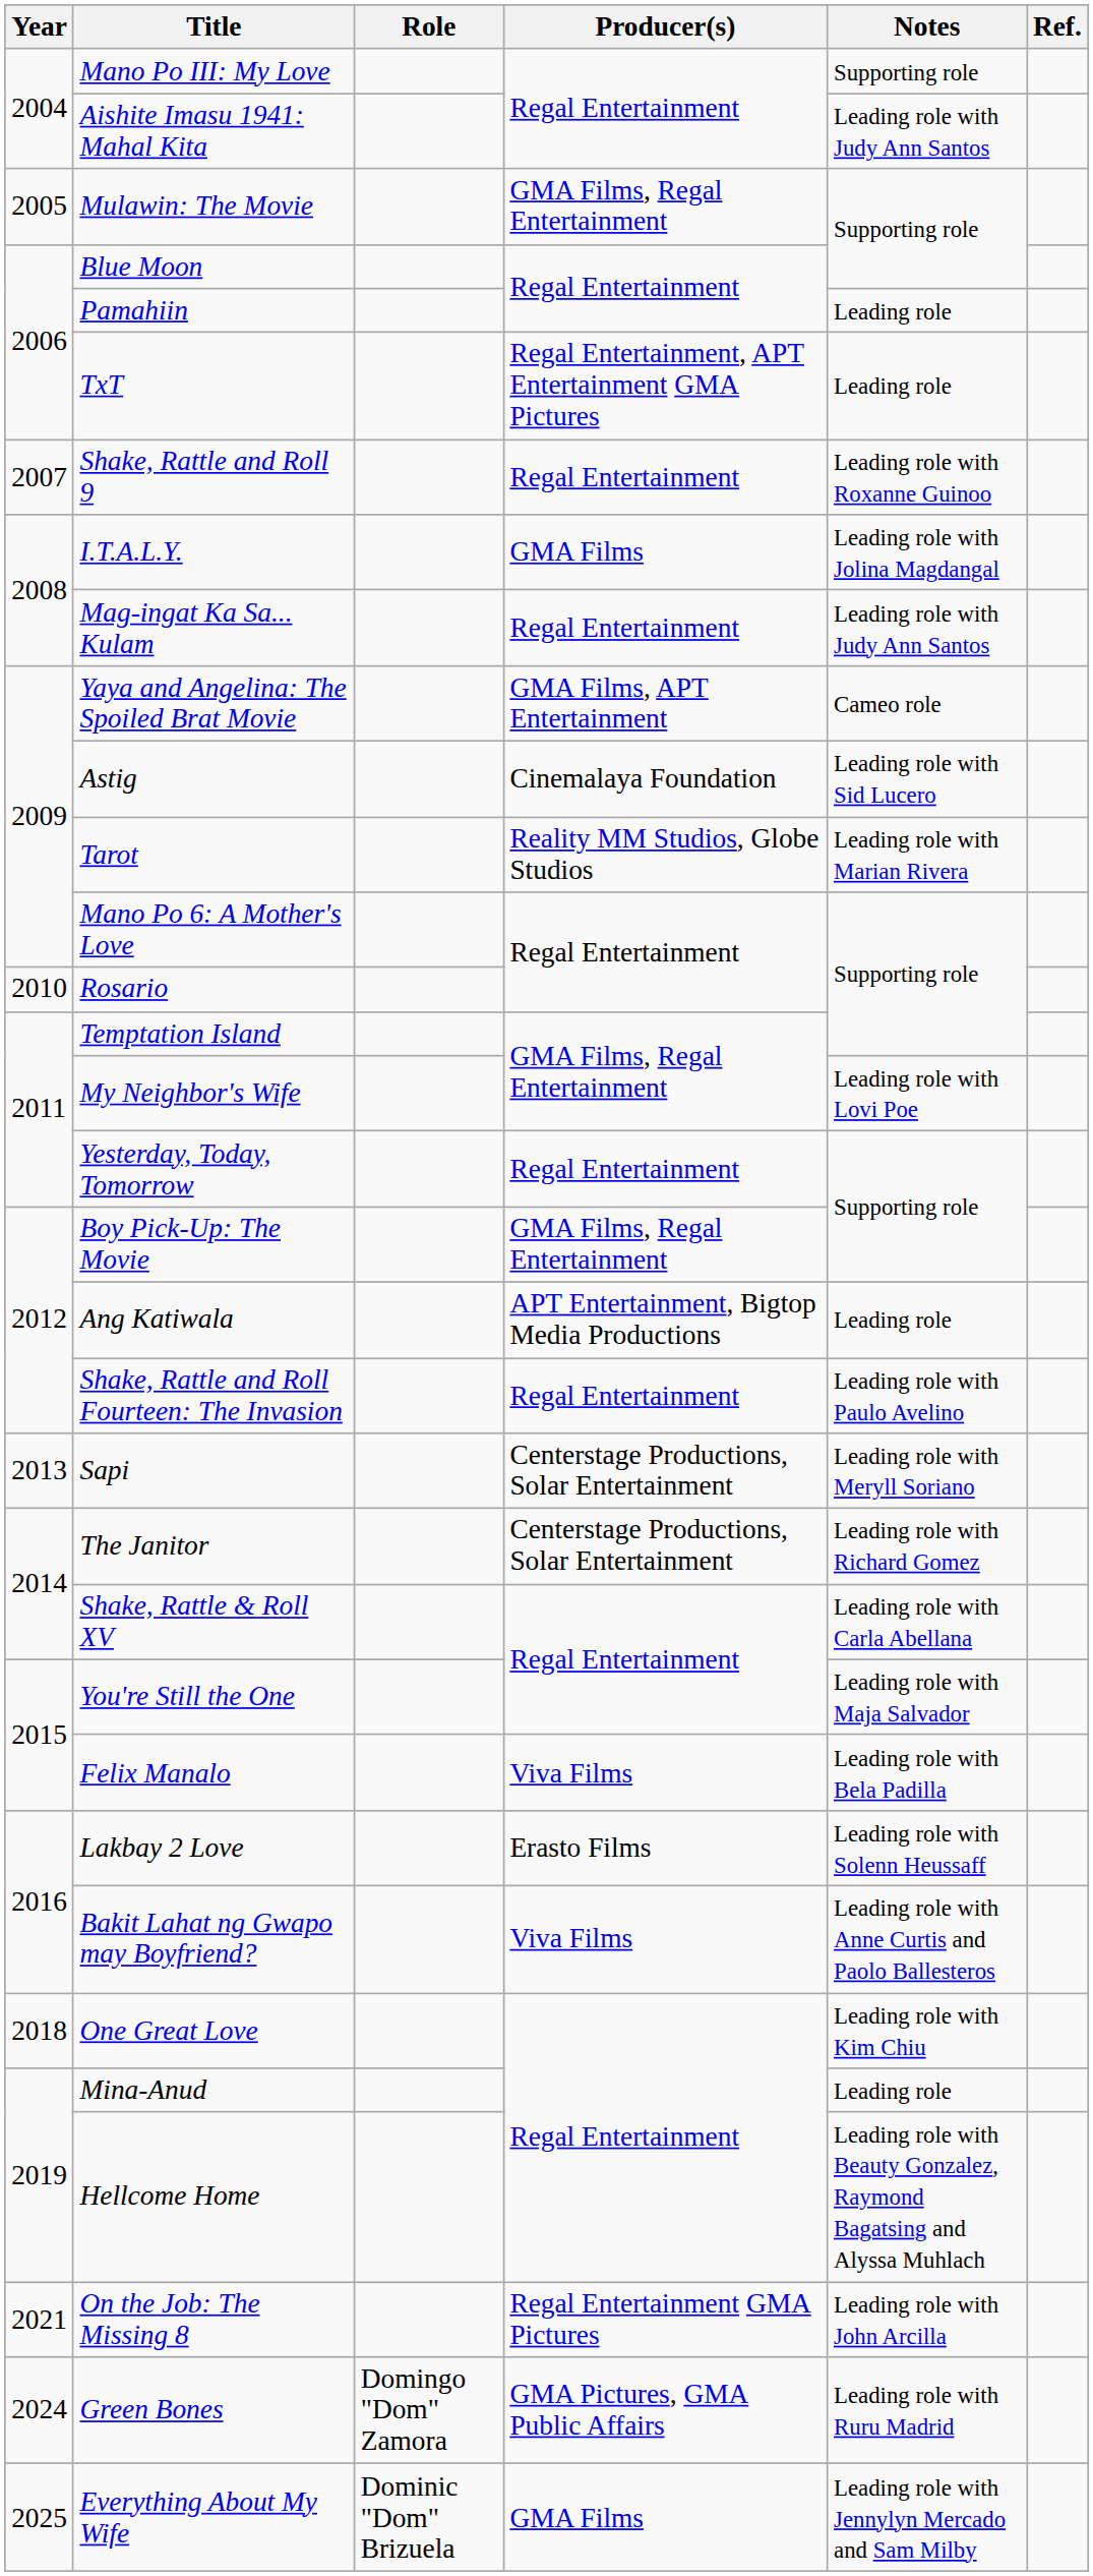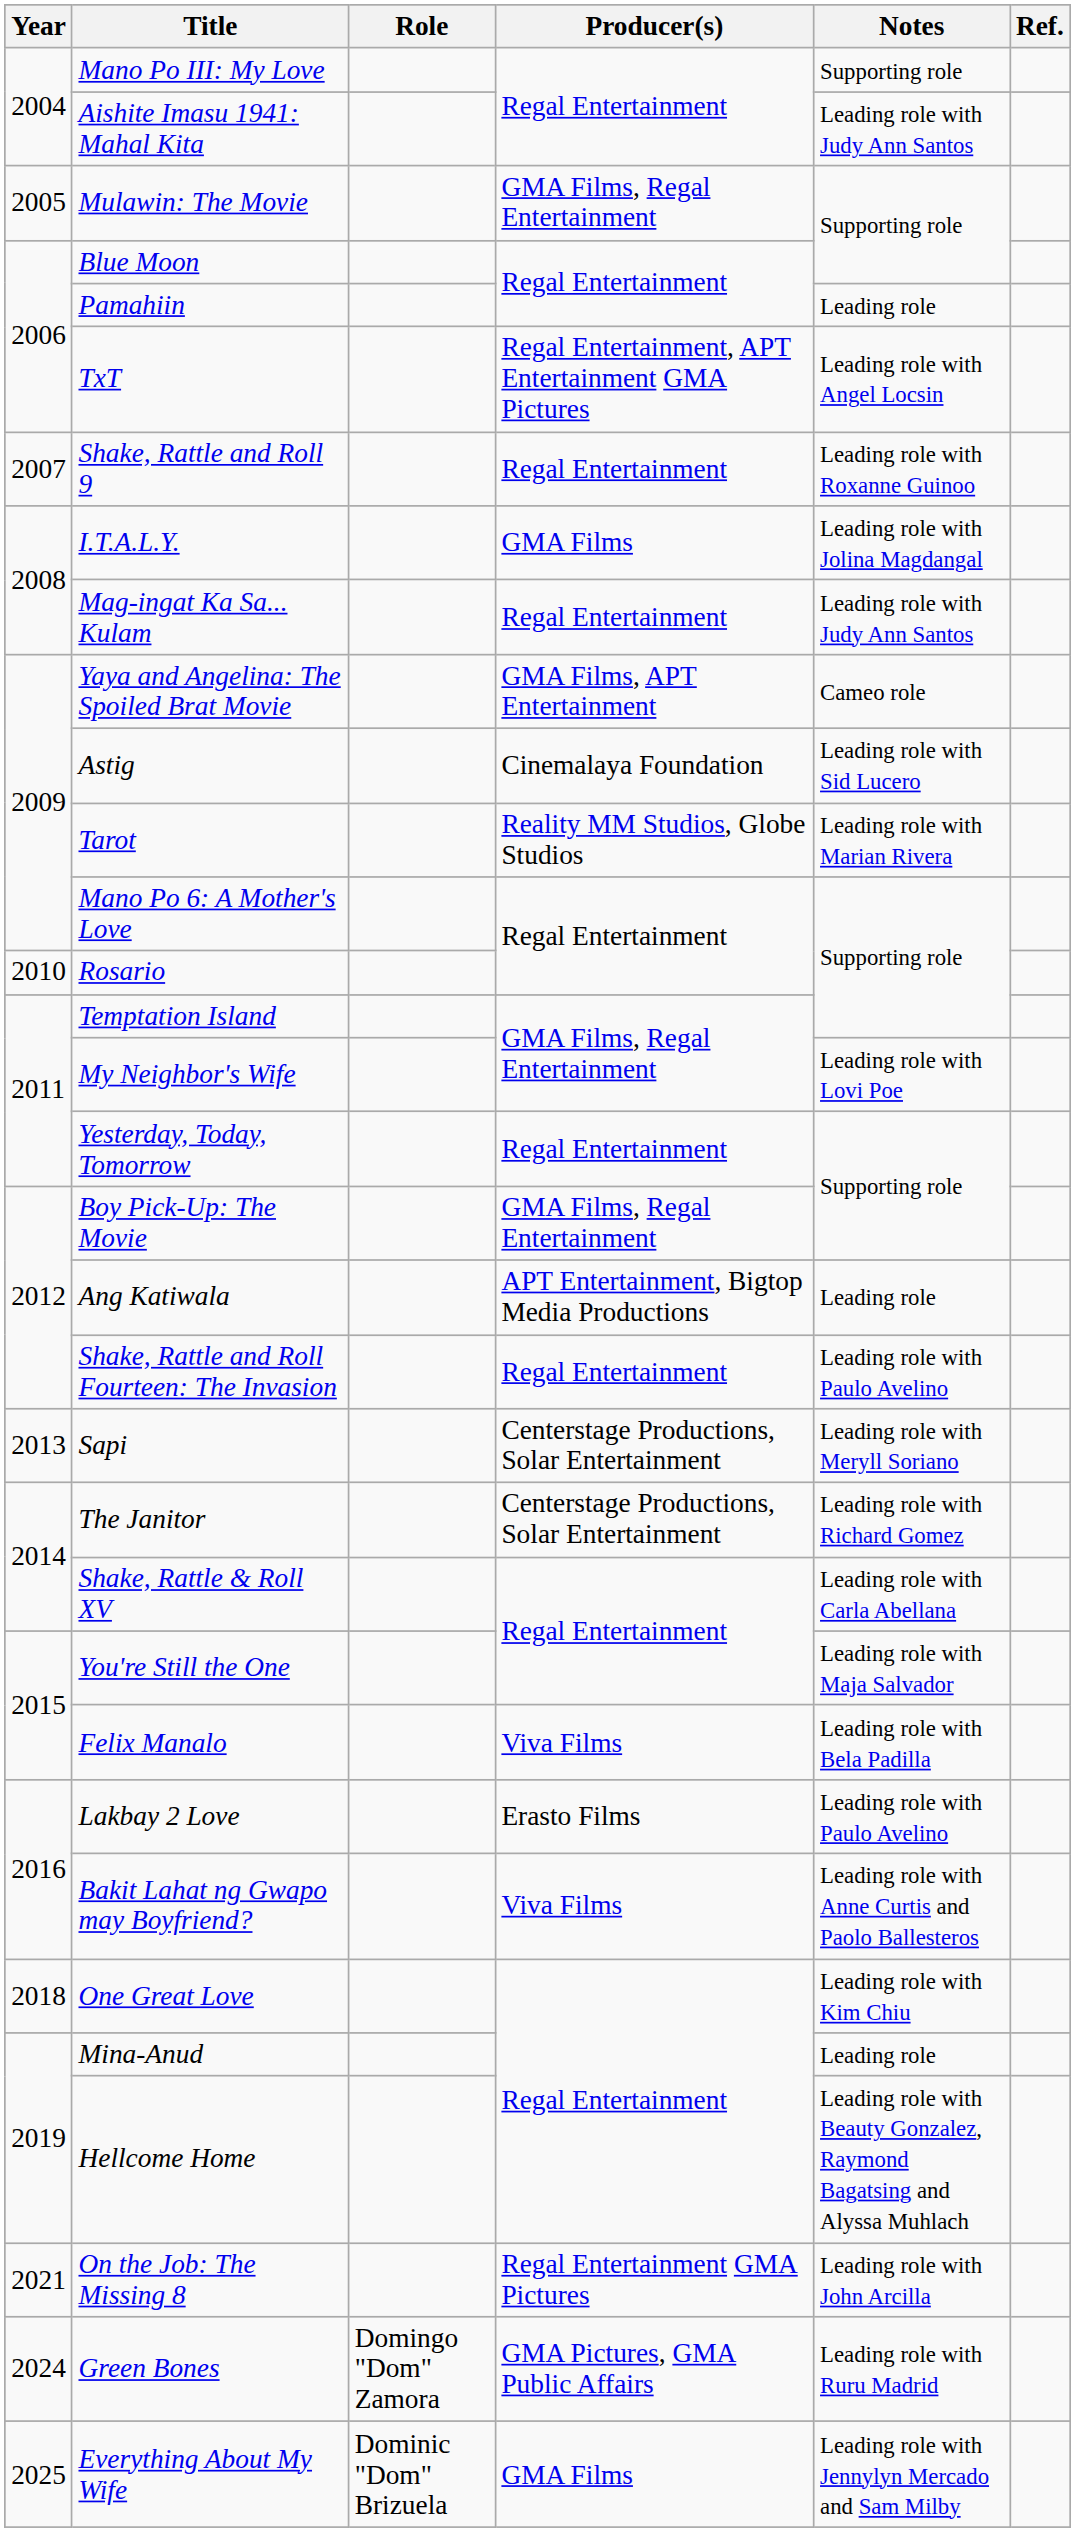TxT | Notes: Leading role -> Leading role with Angel Locsin
Lakbay 2 Love | Notes: Leading role with Solenn Heussaff -> Leading role with Paulo Avelino
